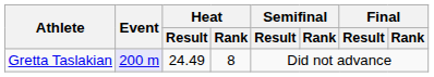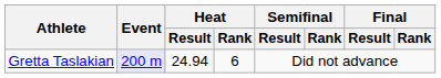Gretta Taslakian | Heat / Result: 24.49 -> 24.94
Gretta Taslakian | Heat / Rank: 8 -> 6
